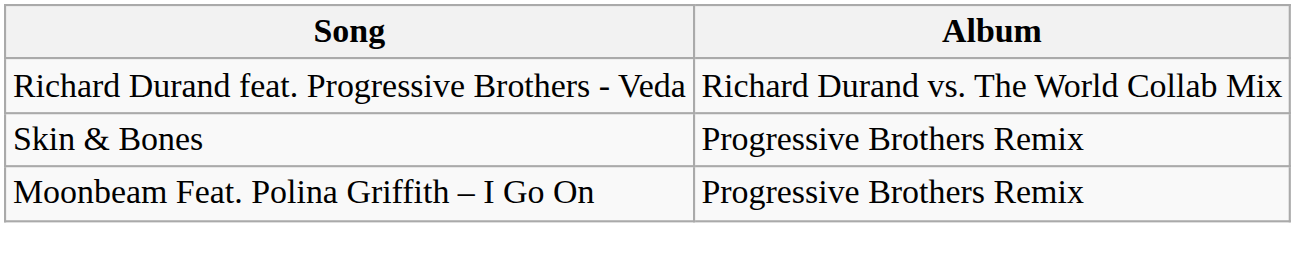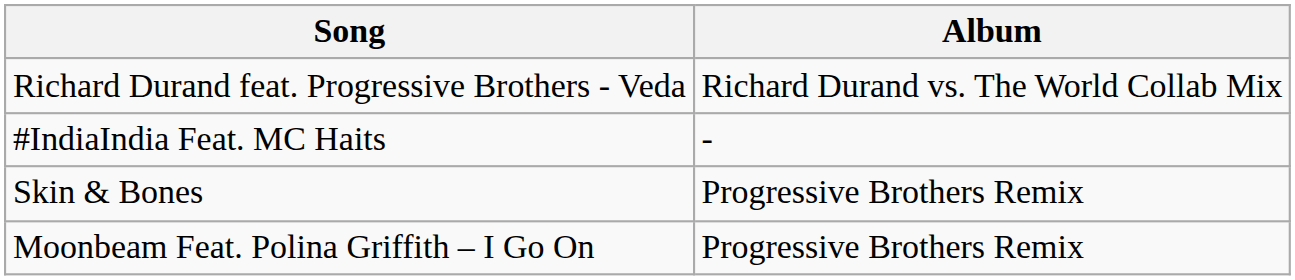+ row: #IndiaIndia Feat. MC Haits | -
